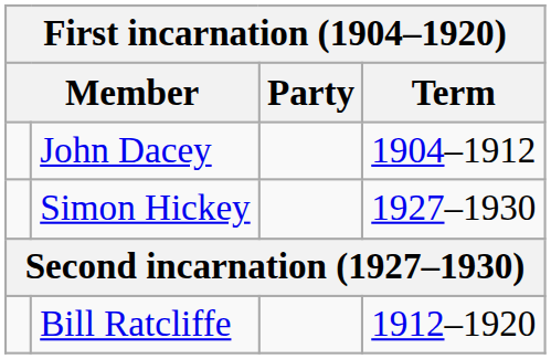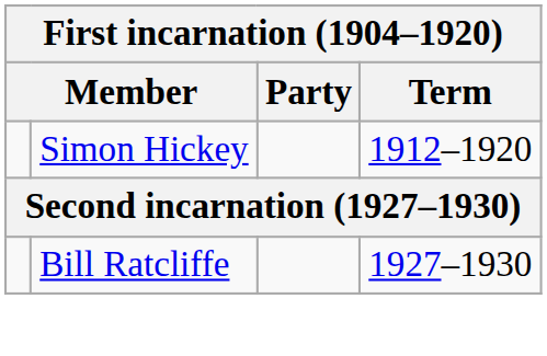- row: John Dacey | 1904–1912
Simon Hickey | Term: 1927–1930 -> 1912–1920
Bill Ratcliffe | Term: 1912–1920 -> 1927–1930
